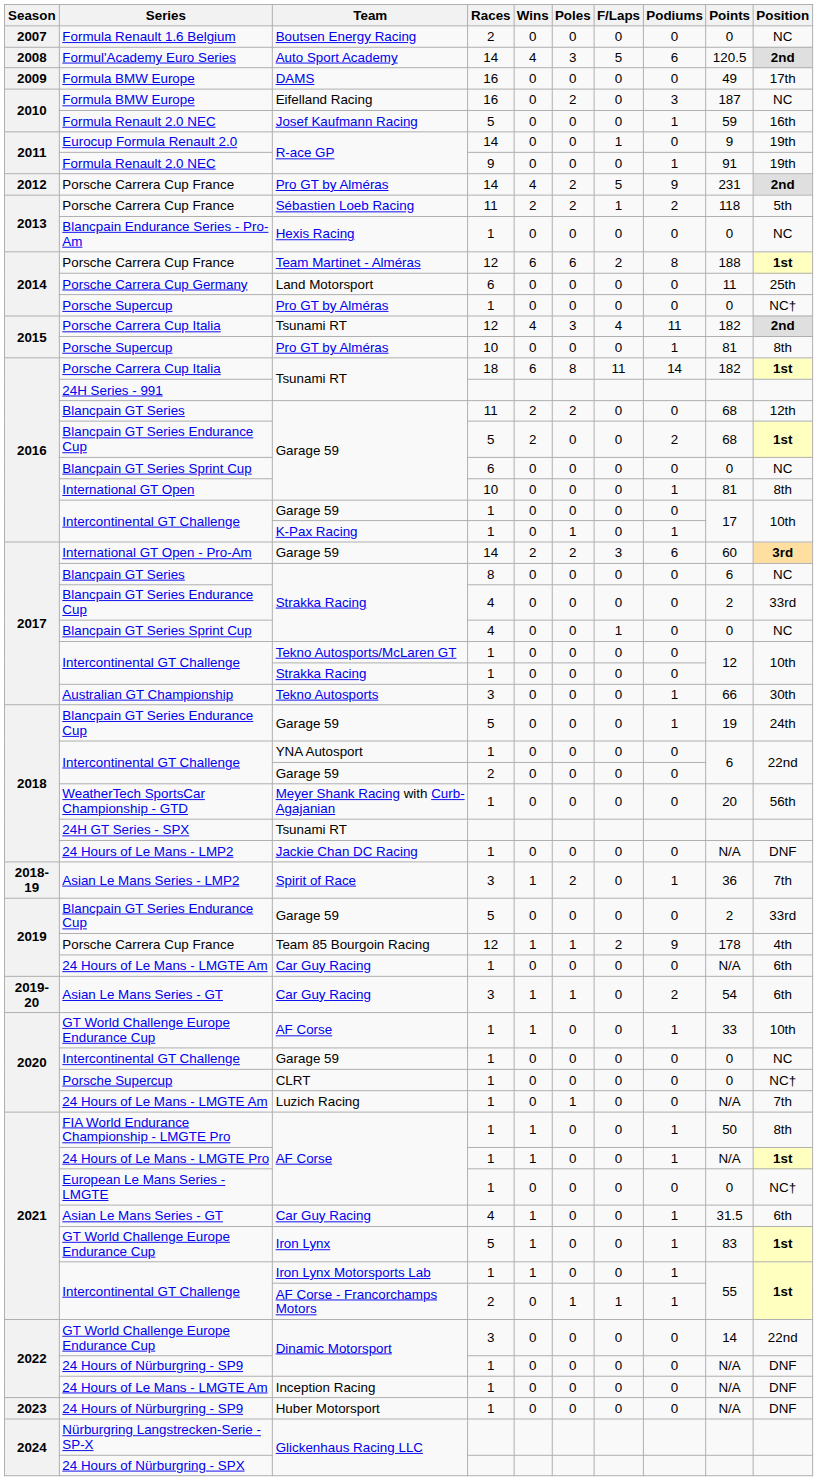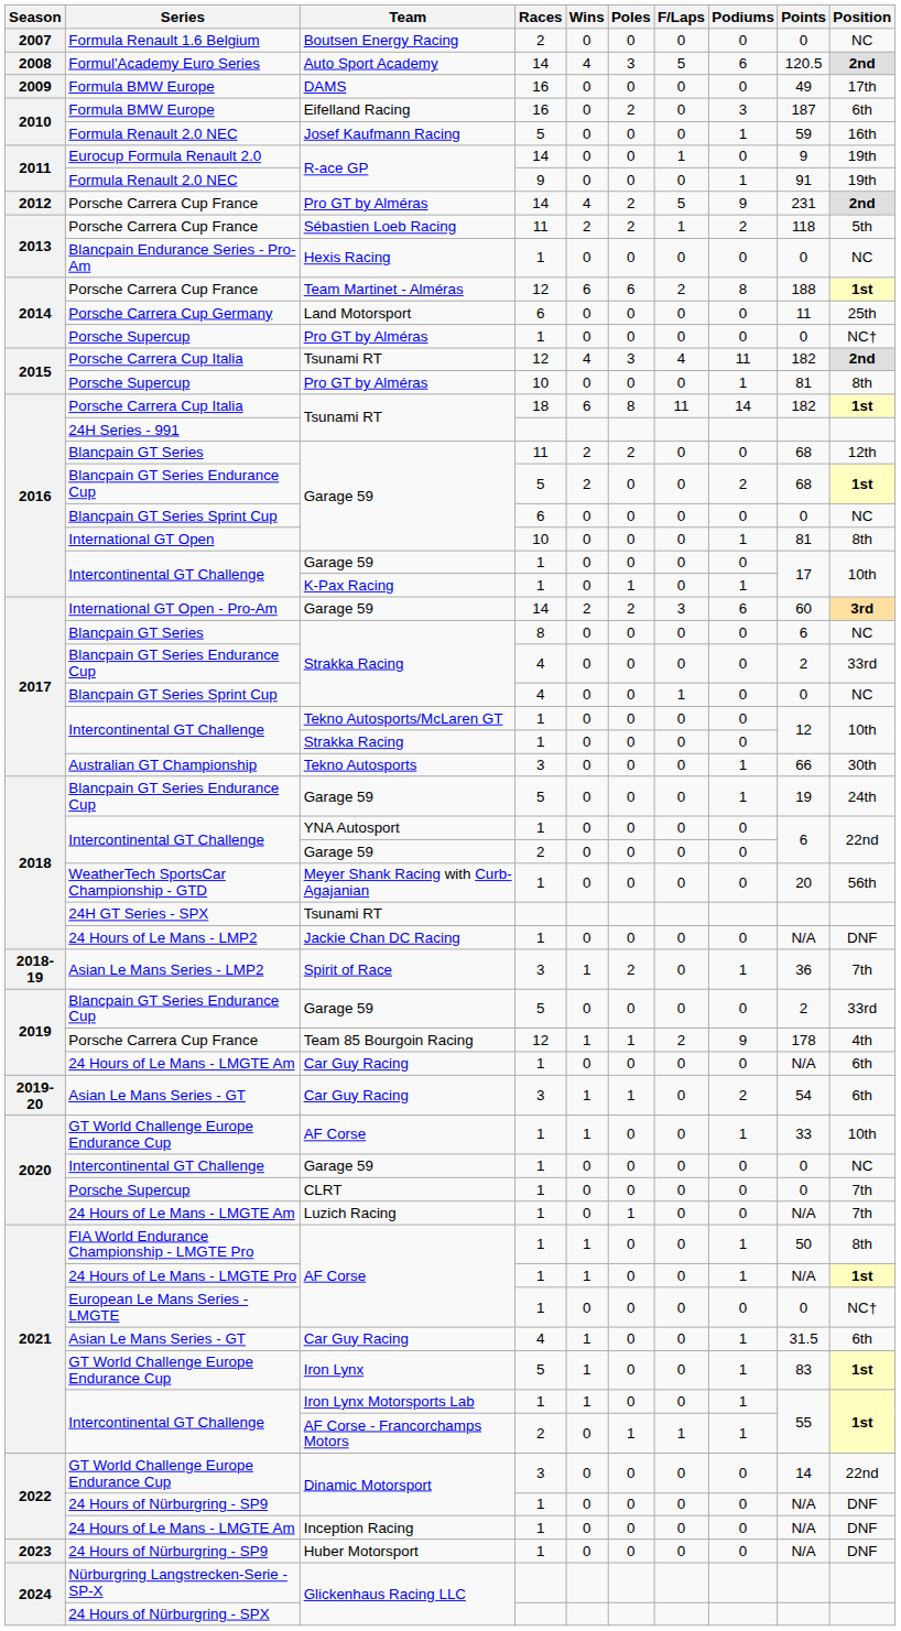Eifelland Racing | Position: NC -> 6th
CLRT | Position: NC† -> 7th
